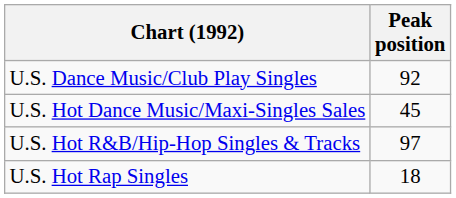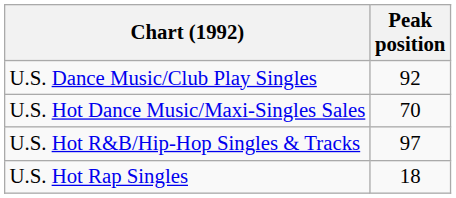U.S. Hot Dance Music/Maxi-Singles Sales | Peak position: 45 -> 70
